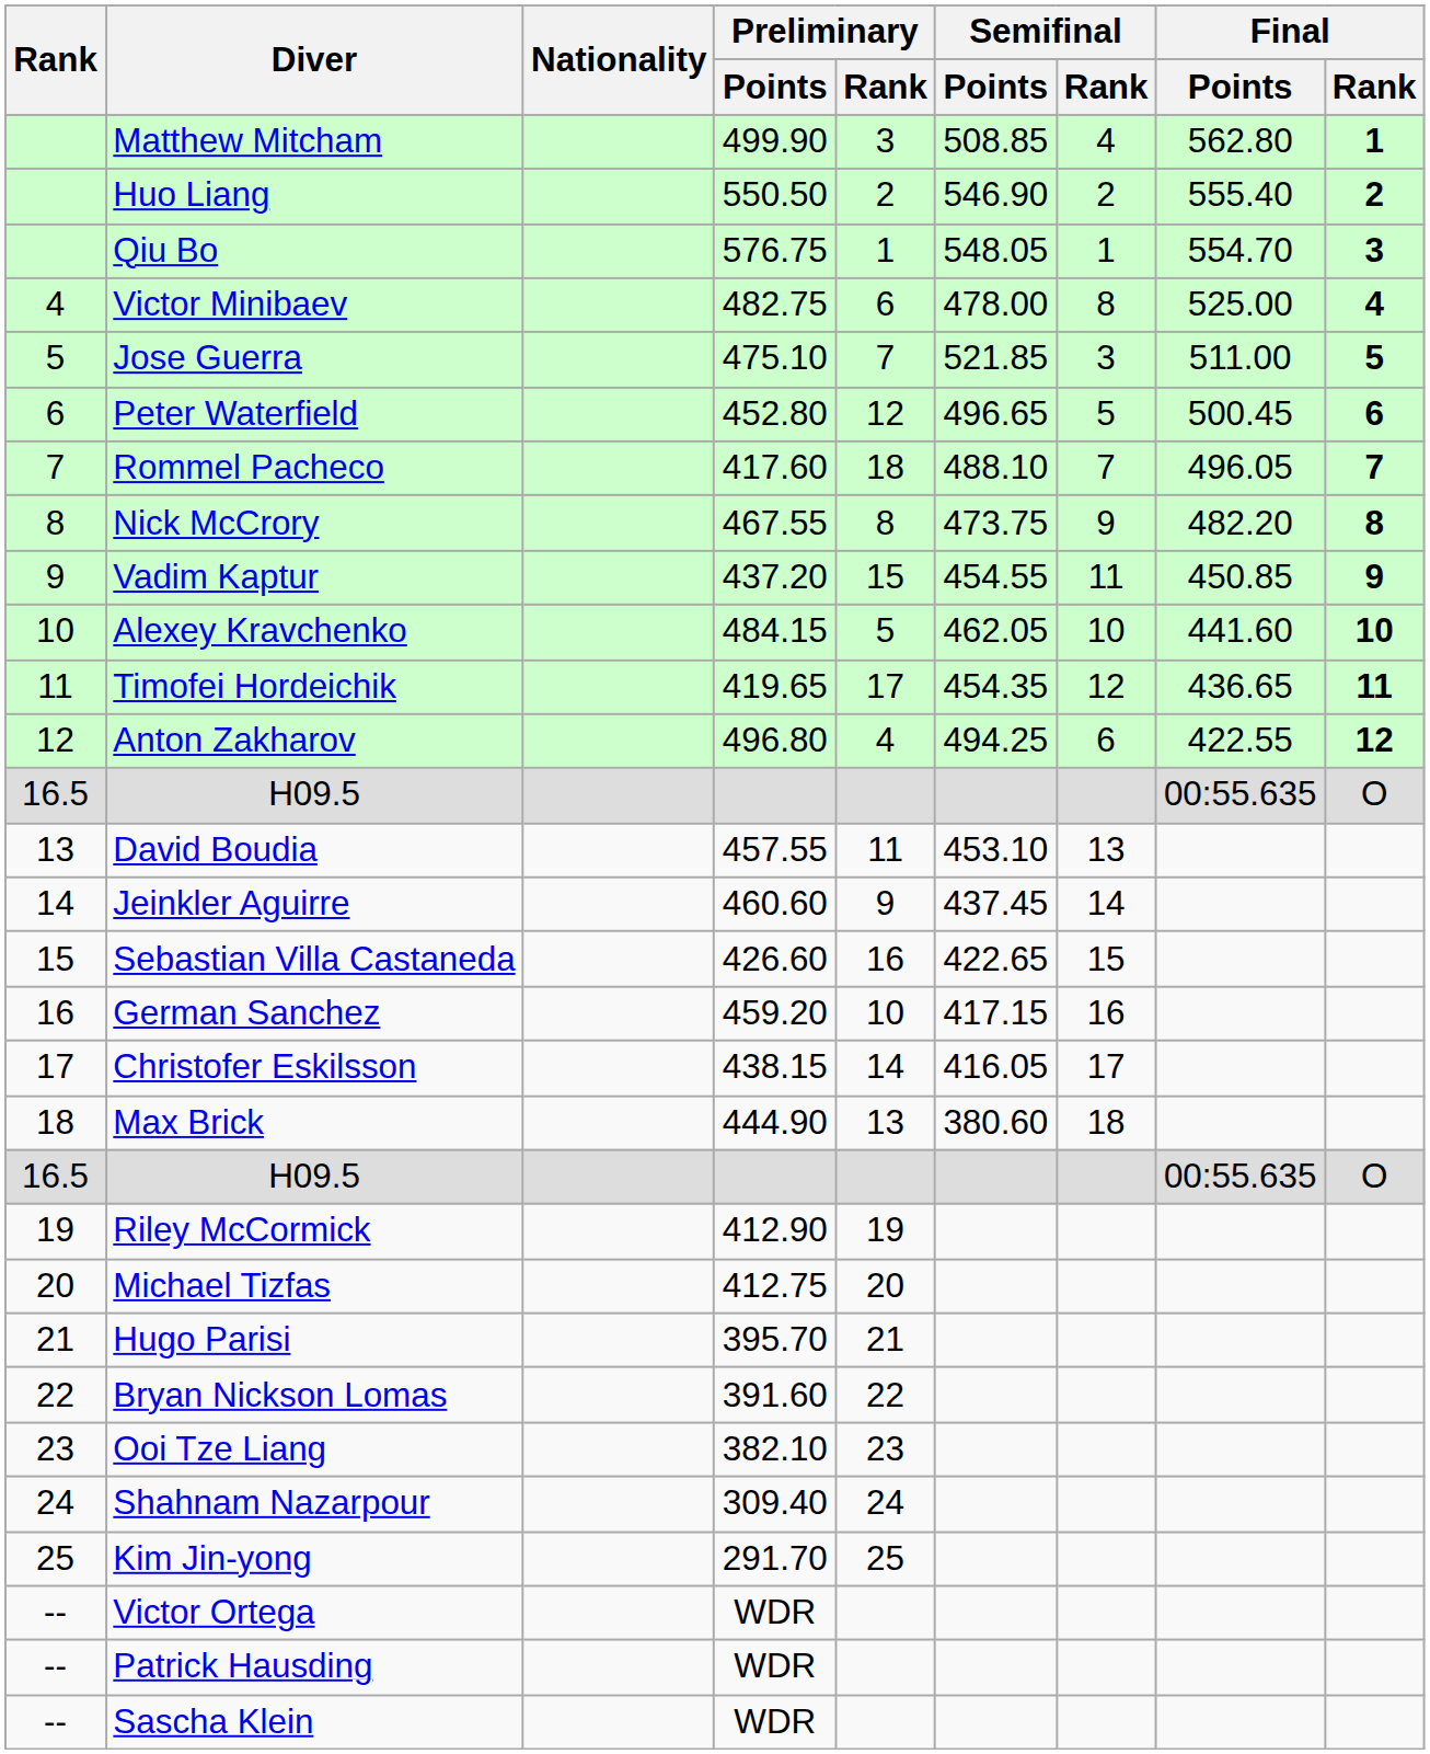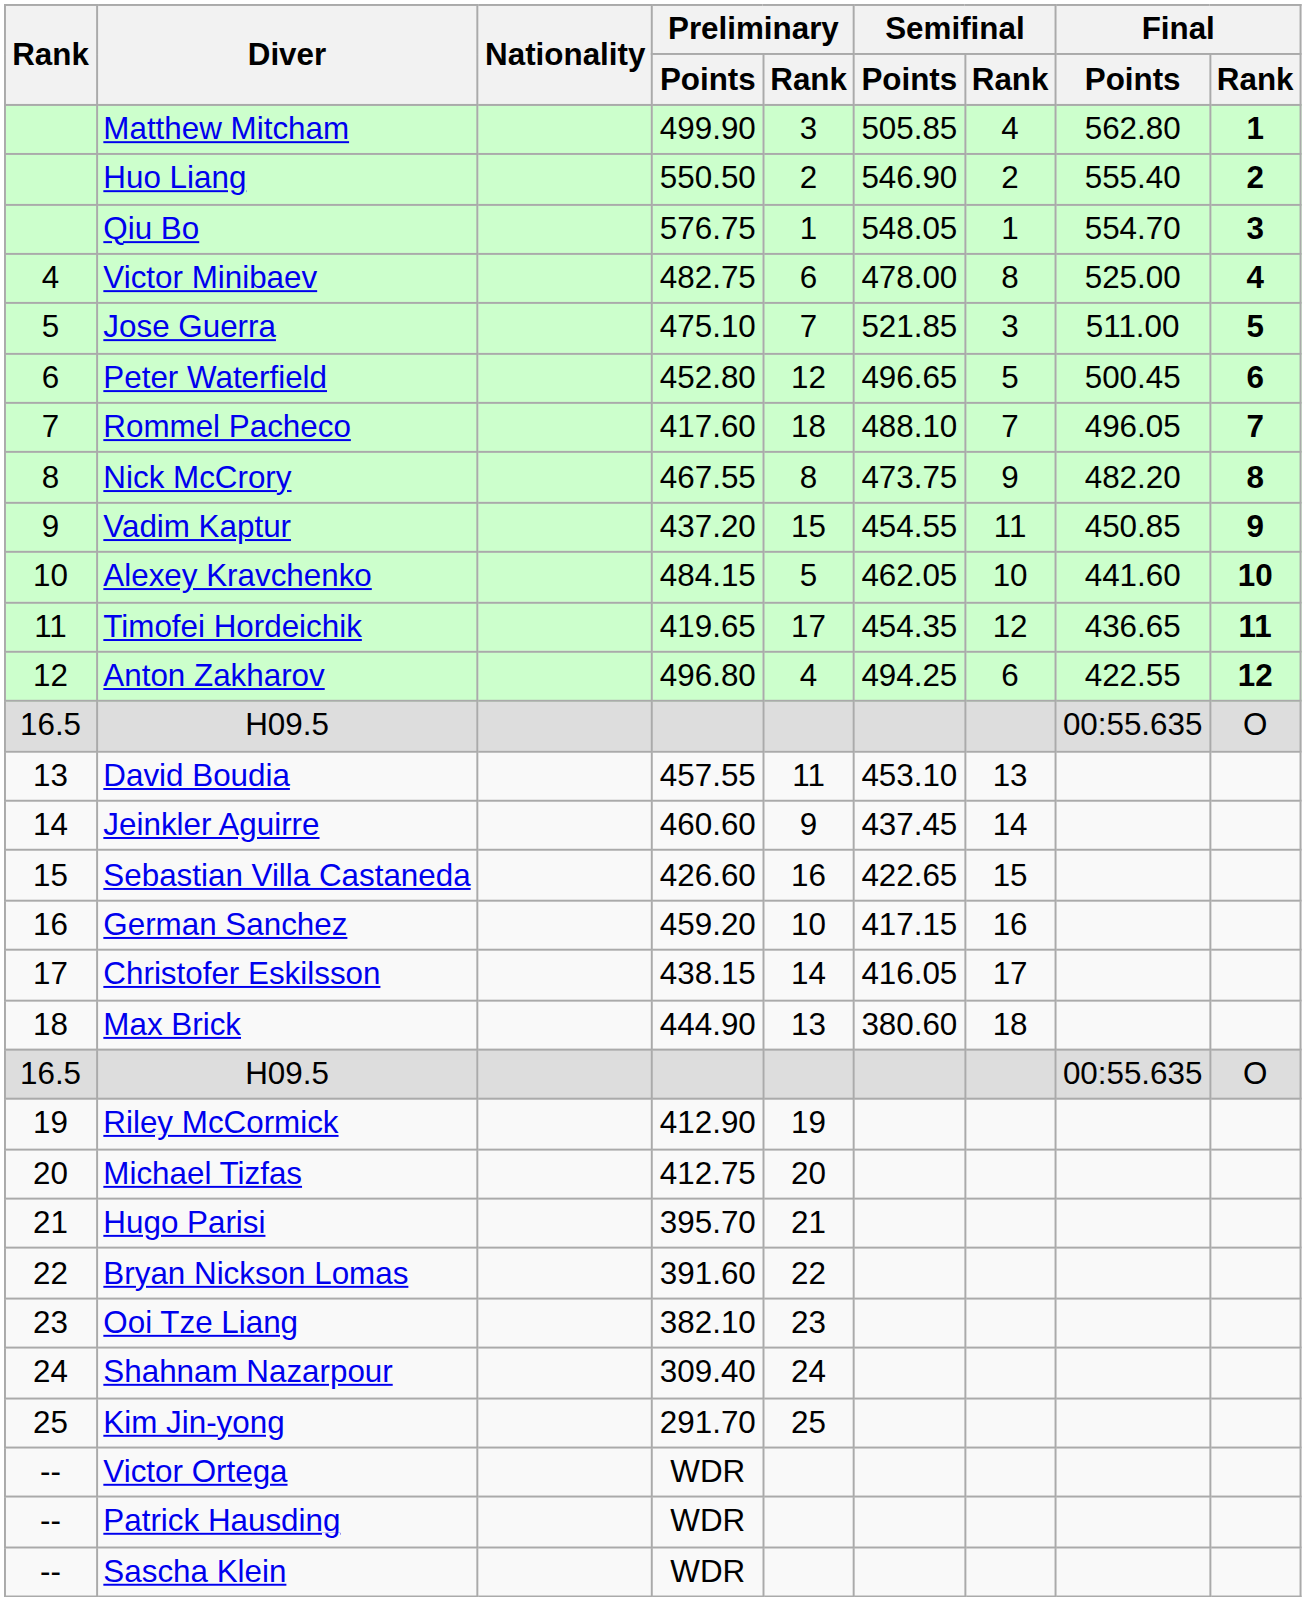Matthew Mitcham | Semifinal / Points: 508.85 -> 505.85
